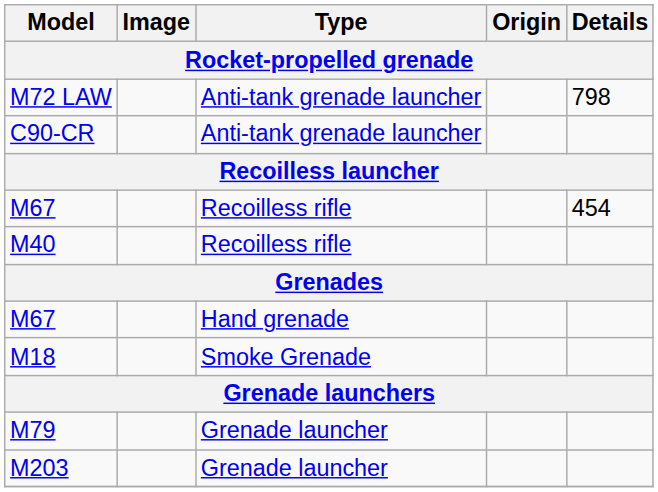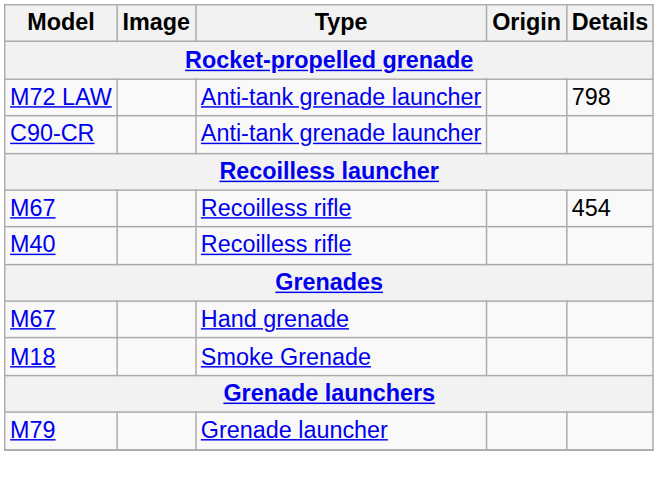- row: M203 | Grenade launcher
